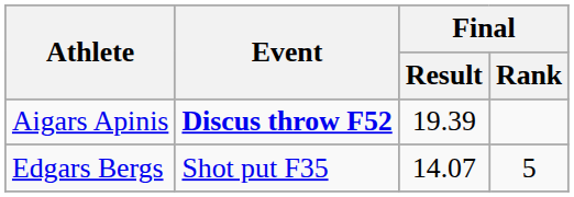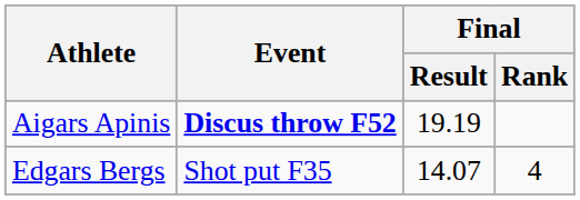Aigars Apinis | Final / Result: 19.39 -> 19.19
Edgars Bergs | Final / Rank: 5 -> 4
